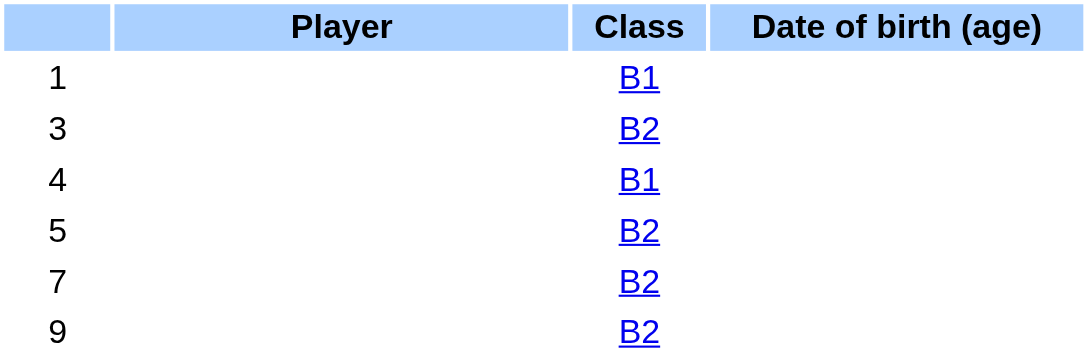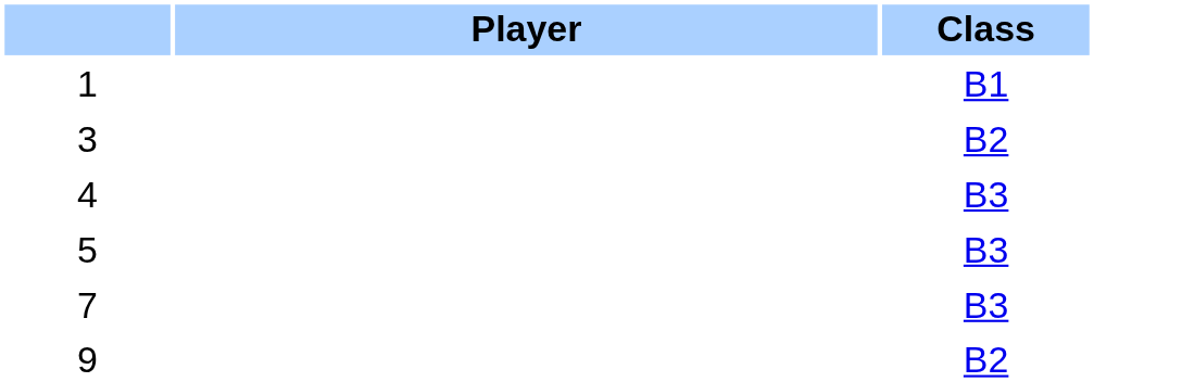- column: Date of birth (age)
4 | Class: B1 -> B3
5 | Class: B2 -> B3
7 | Class: B2 -> B3
